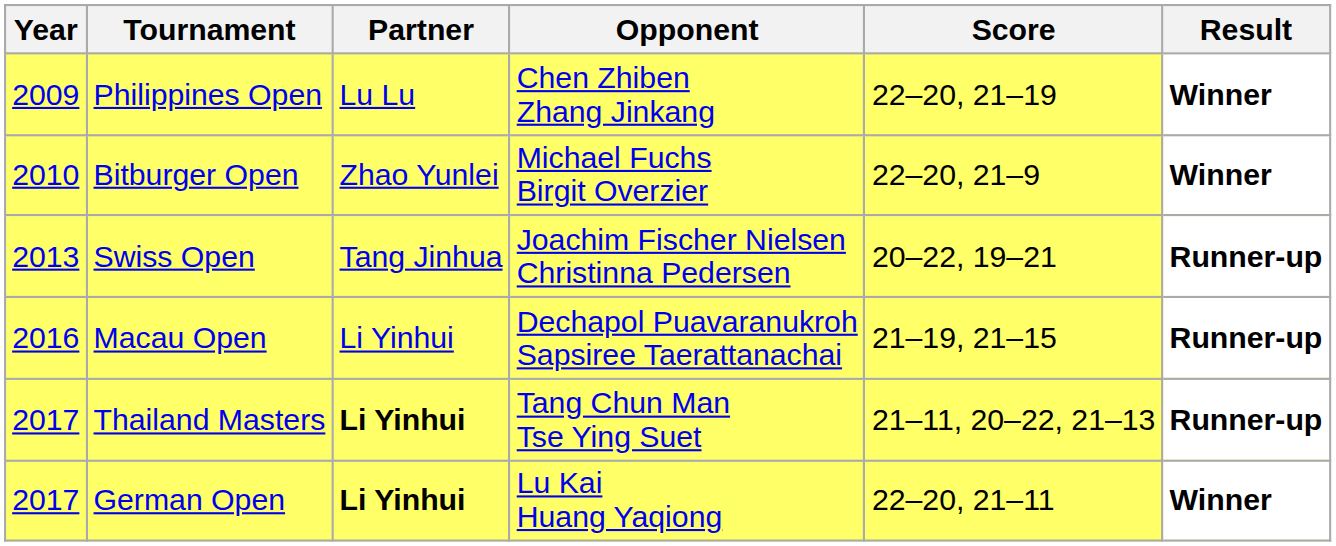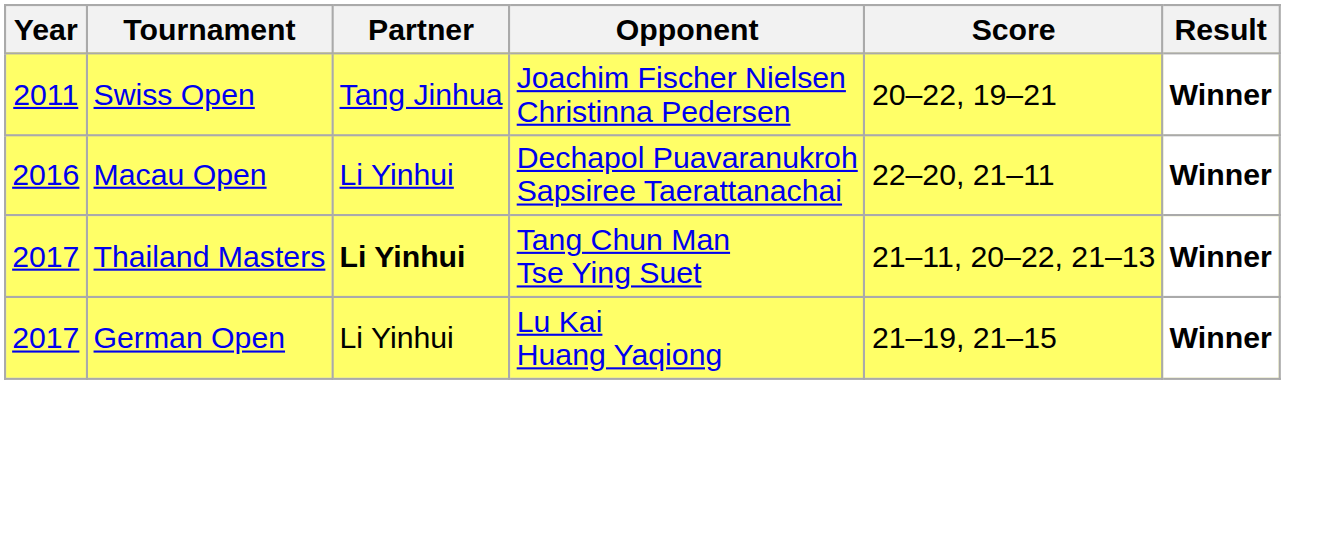- row: 2009 | Philippines Open | Lu Lu | Chen Zhiben Zhang Jinkang | 22–20, 21–19 | Winner
- row: 2010 | Bitburger Open | Zhao Yunlei | Michael Fuchs Birgit Overzier | 22–20, 21–9 | Winner
Swiss Open | Year: 2013 -> 2011
Swiss Open | Result: Runner-up -> Winner
Macau Open | Score: 21–19, 21–15 -> 22–20, 21–11
Macau Open | Result: Runner-up -> Winner
Thailand Masters | Result: Runner-up -> Winner
German Open | Partner: bold -> normal
German Open | Score: 22–20, 21–11 -> 21–19, 21–15
